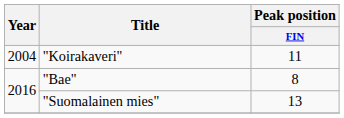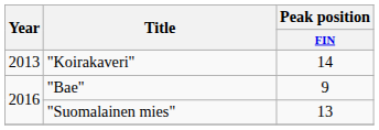"Koirakaveri" | Year: 2004 -> 2013
"Koirakaveri" | Peak position / FIN: 11 -> 14
"Bae" | Peak position / FIN: 8 -> 9
